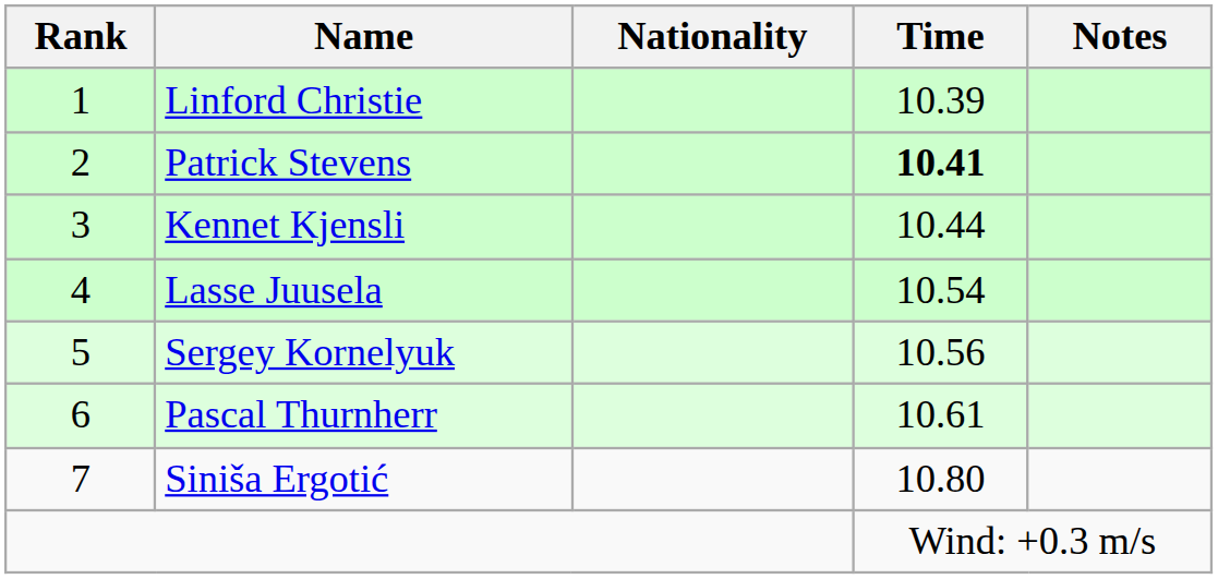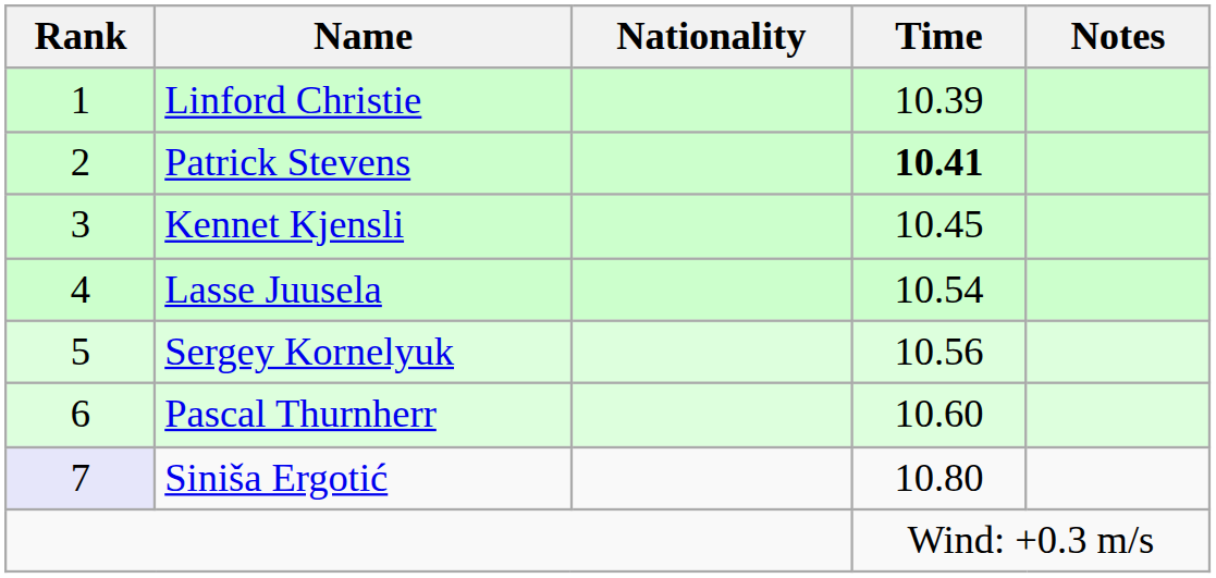Kennet Kjensli | Time: 10.44 -> 10.45
Pascal Thurnherr | Time: 10.61 -> 10.60
Siniša Ergotić | Rank: no background -> lavender background
